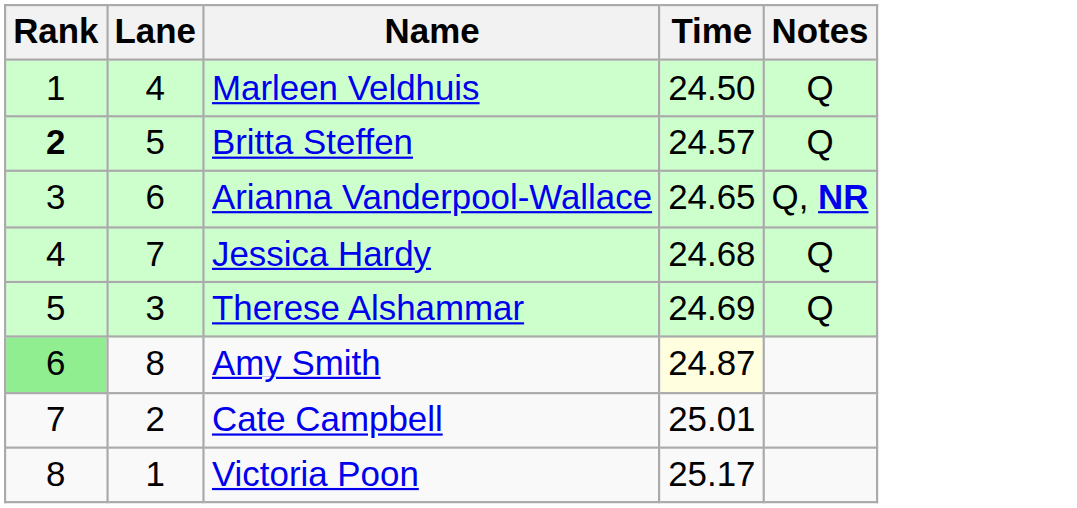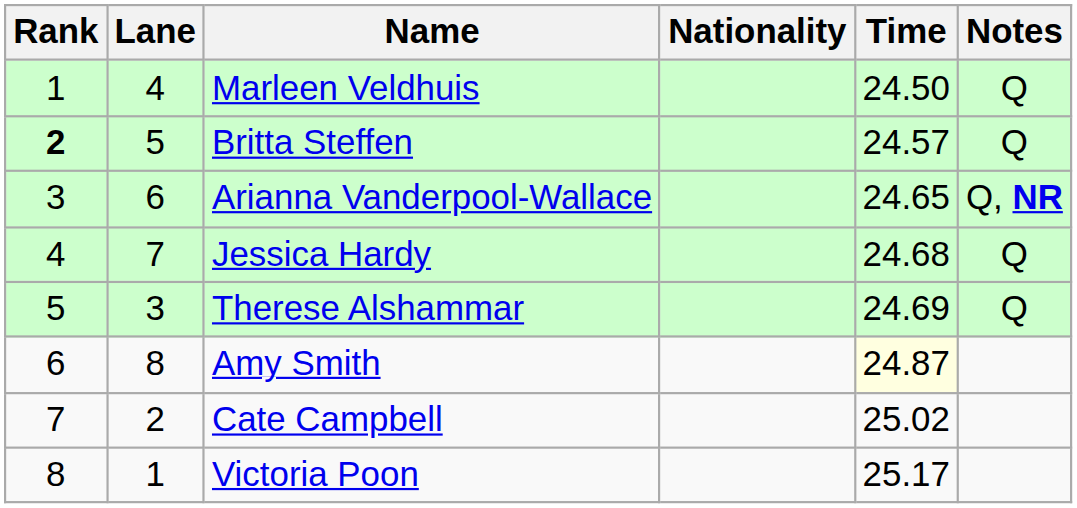+ column: Nationality
Amy Smith | Rank: lightgreen background -> no background
Cate Campbell | Time: 25.01 -> 25.02
